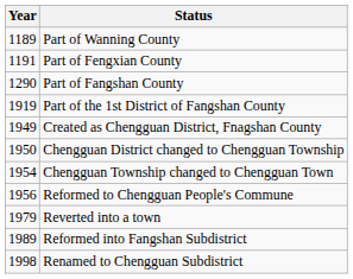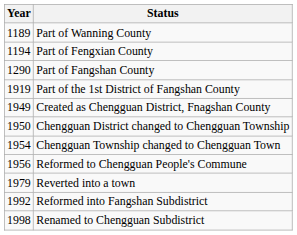Part of Fengxian County | Year: 1191 -> 1194
Reformed into Fangshan Subdistrict | Year: 1989 -> 1992
